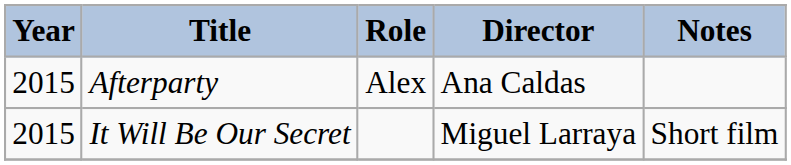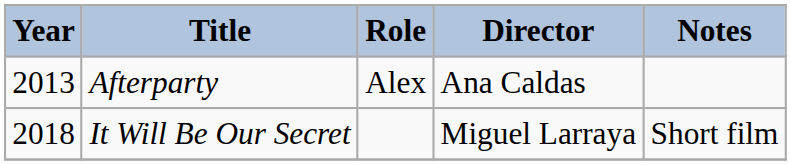Afterparty | Year: 2015 -> 2013
It Will Be Our Secret | Year: 2015 -> 2018
